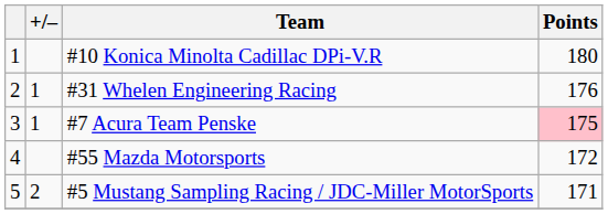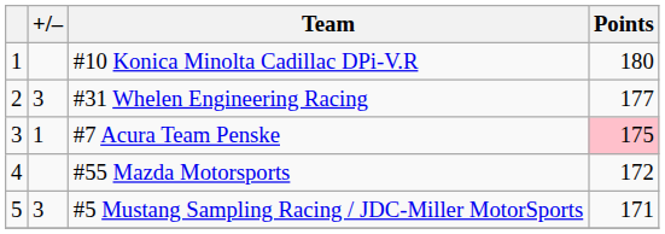#31 Whelen Engineering Racing | +/–: 1 -> 3
#31 Whelen Engineering Racing | Points: 176 -> 177
#5 Mustang Sampling Racing / JDC-Miller MotorSports | +/–: 2 -> 3
